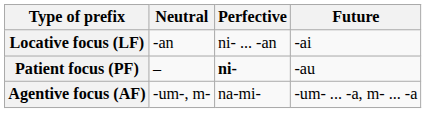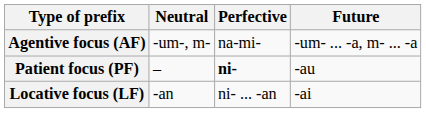rows swapped: Agentive focus (AF) <-> Locative focus (LF)
